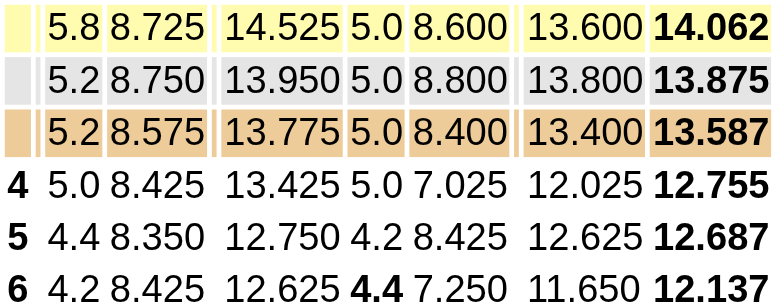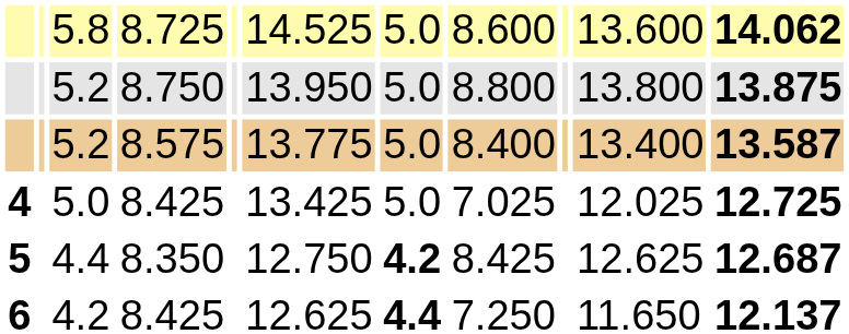4 | column 11: 12.755 -> 12.725
5 | column 7: normal -> bold
